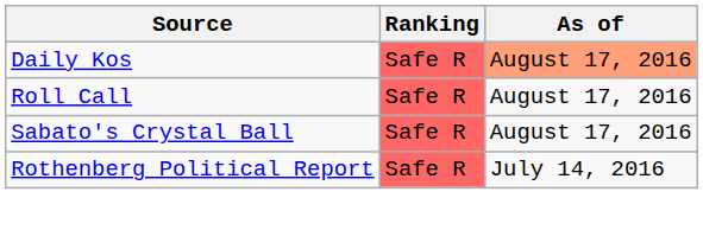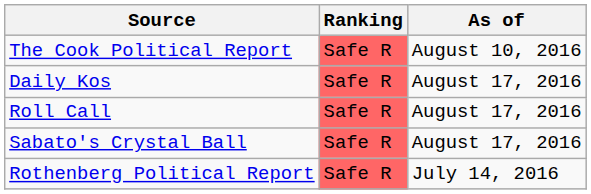+ row: The Cook Political Report | Safe R | August 10, 2016
Daily Kos | As of: lightsalmon background -> no background
